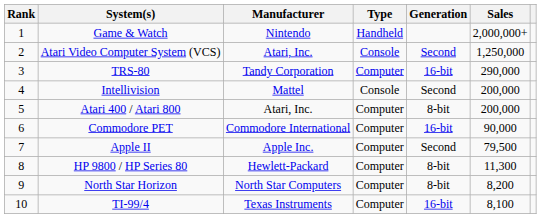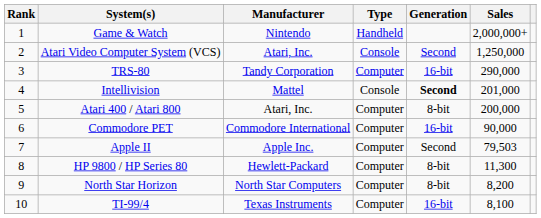Intellivision | Generation: normal -> bold
Intellivision | Sales: 200,000 -> 201,000
Apple II | Sales: 79,500 -> 79,503
